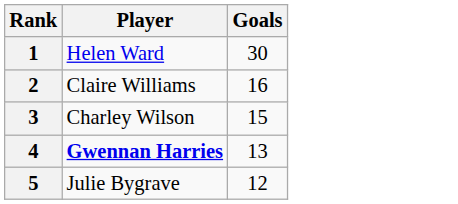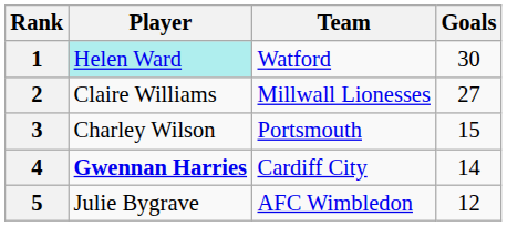+ column: Team | Watford | Millwall Lionesses | Portsmouth | Cardiff City | AFC Wimbledon
1 | Player: no background -> paleturquoise background
2 | Goals: 16 -> 27
4 | Goals: 13 -> 14
